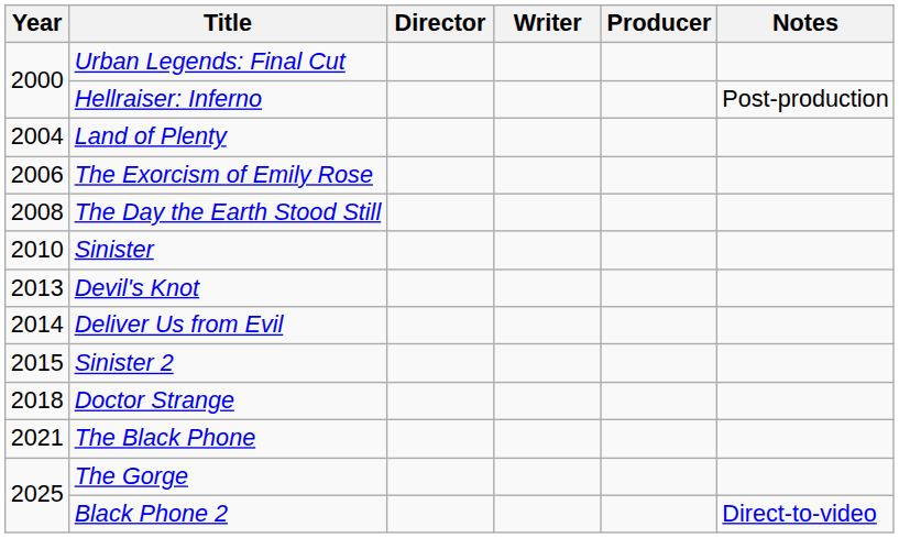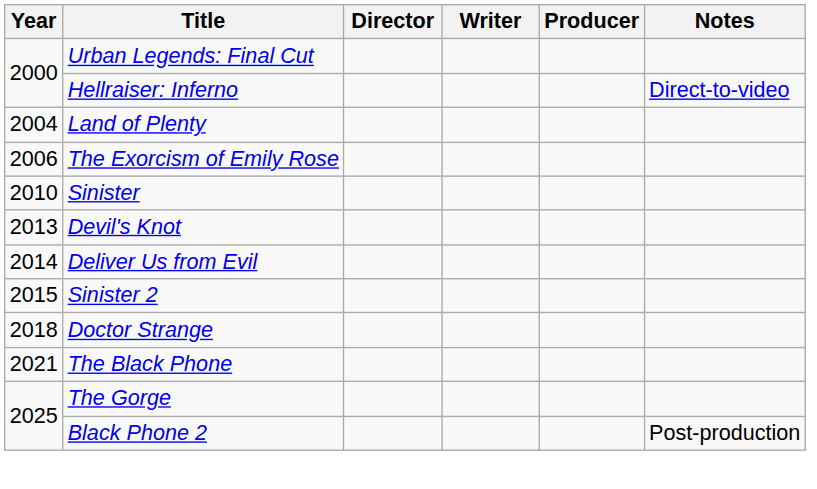Hellraiser: Inferno | Notes: Post-production -> Direct-to-video
- row: 2008 | The Day the Earth Stood Still
Black Phone 2 | Notes: Direct-to-video -> Post-production
